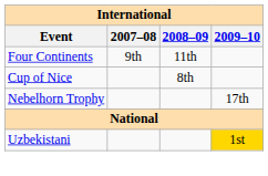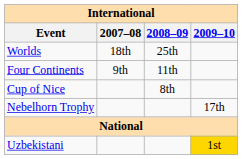+ row: Worlds | 18th | 25th
